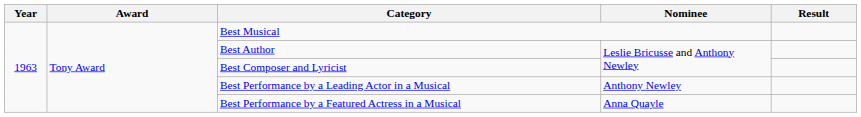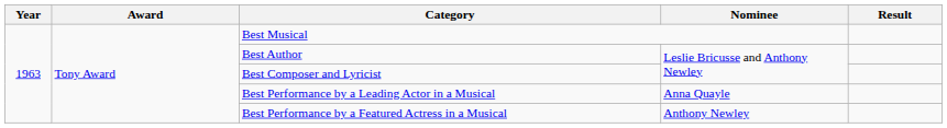Best Performance by a Leading Actor in a Musical | Nominee: Anthony Newley -> Anna Quayle
Best Performance by a Featured Actress in a Musical | Nominee: Anna Quayle -> Anthony Newley
